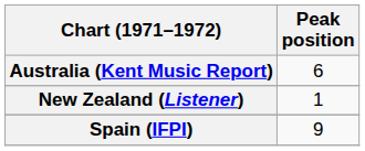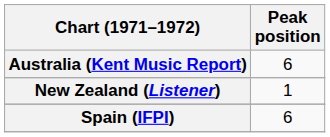Spain (IFPI) | Peak position: 9 -> 6
